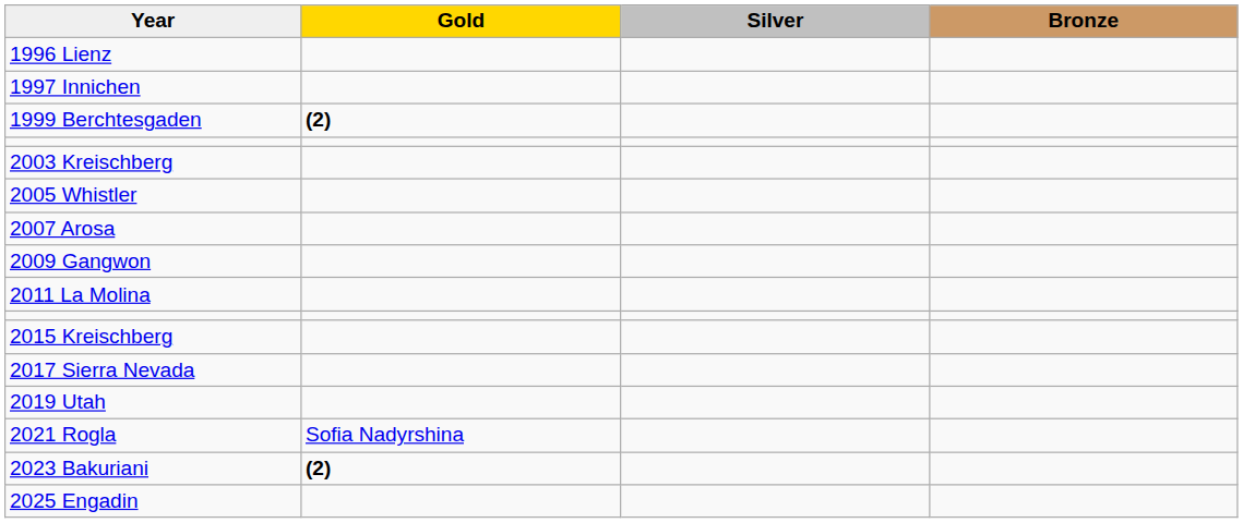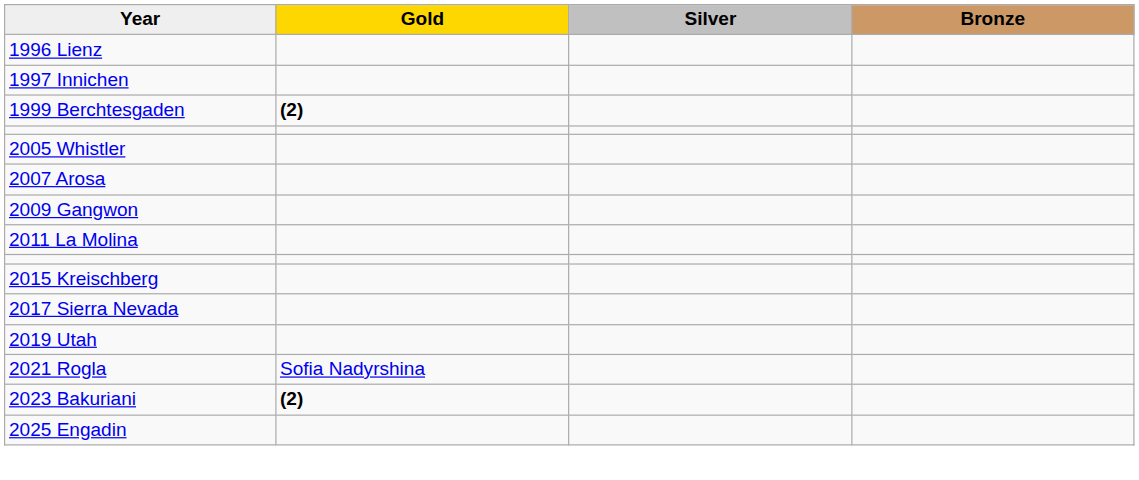- row: 2003 Kreischberg
